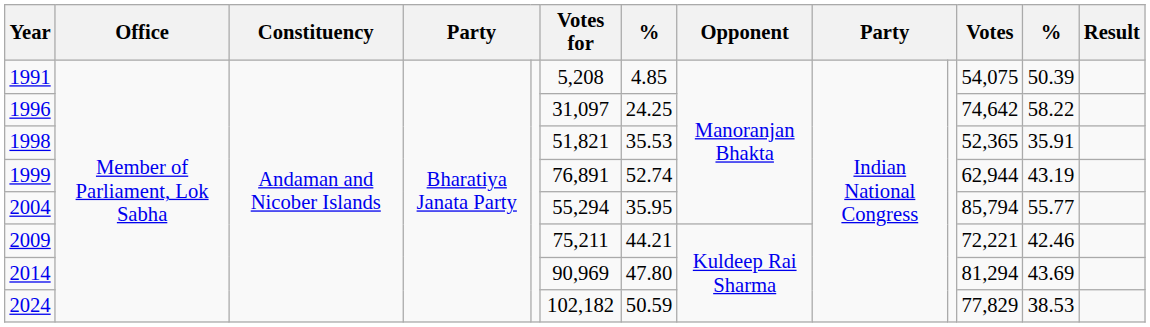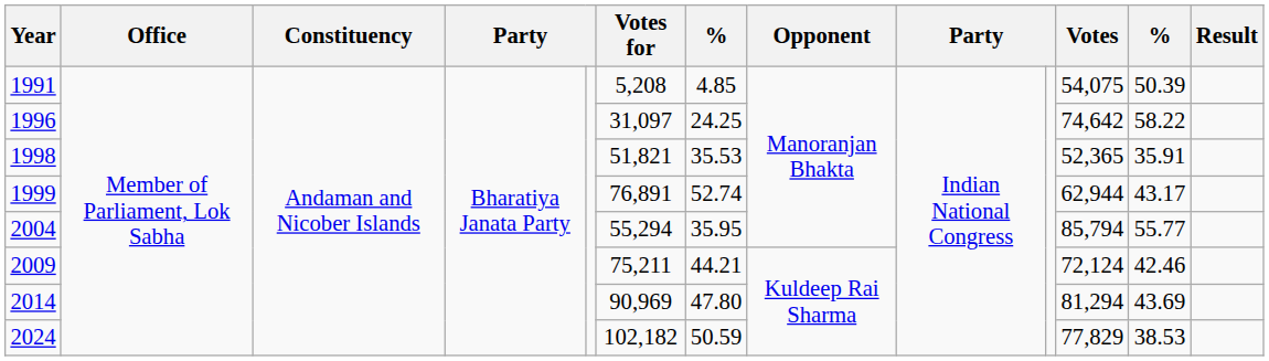1999 | column 12: 43.19 -> 43.17
2009 | Votes: 72,221 -> 72,124
